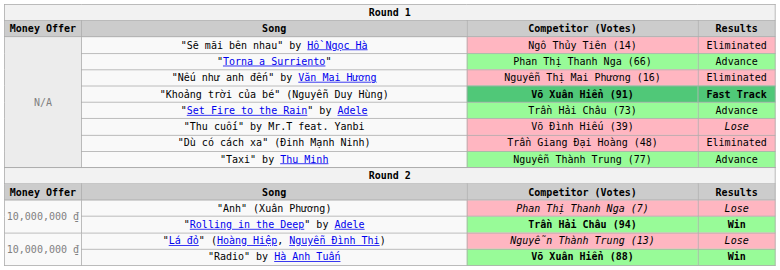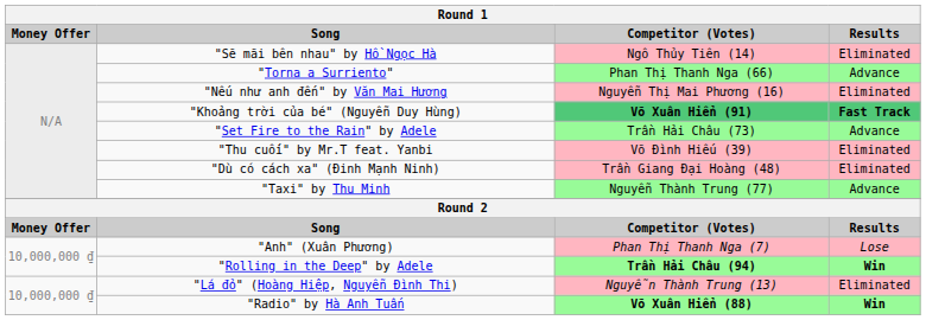"Thu cuối" by Mr.T feat. Yanbi | Results: Lose -> Eliminated
"Lá đỏ" (Hoàng Hiệp, Nguyễn Đình Thi) | Results: Lose -> Eliminated
